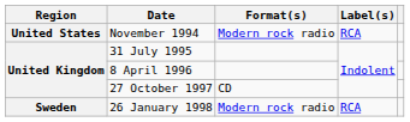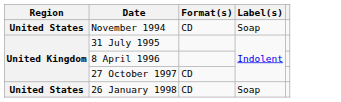November 1994 | Format(s): Modern rock radio -> CD
November 1994 | Label(s): RCA -> Soap
26 January 1998 | Region: Sweden -> United States
26 January 1998 | Format(s): Modern rock radio -> CD
26 January 1998 | Label(s): RCA -> Soap
